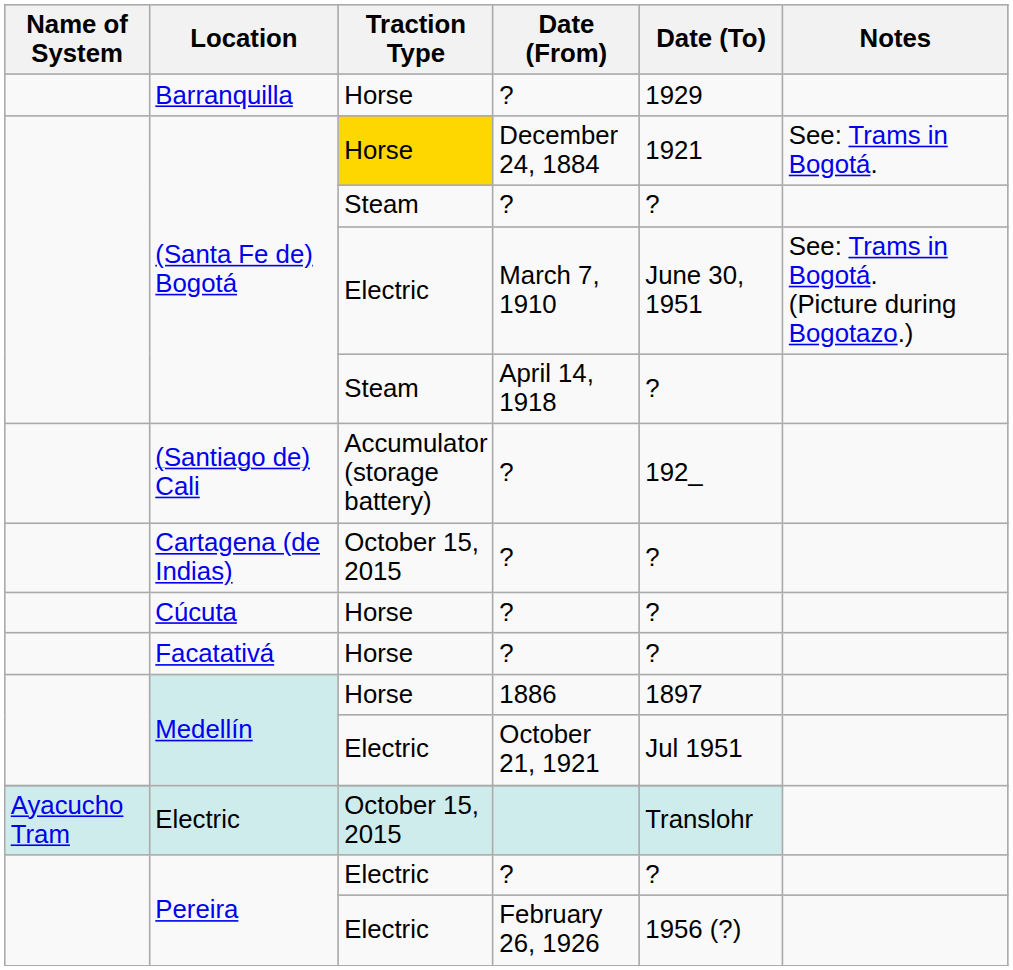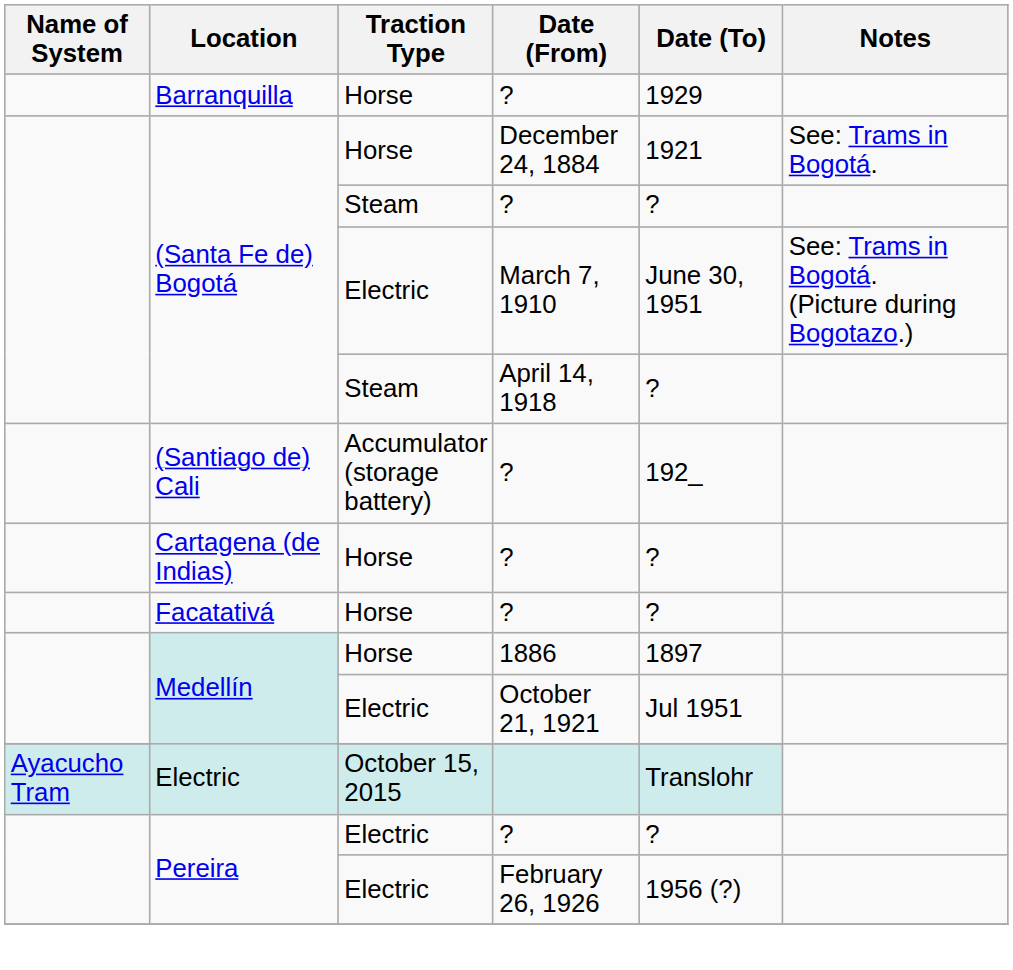(Santa Fe de) Bogotá / December 24, 1884 | Traction Type: gold background -> no background
Cartagena (de Indias) | Traction Type: October 15, 2015 -> Horse
- row: Cúcuta | Horse | ? | ?
